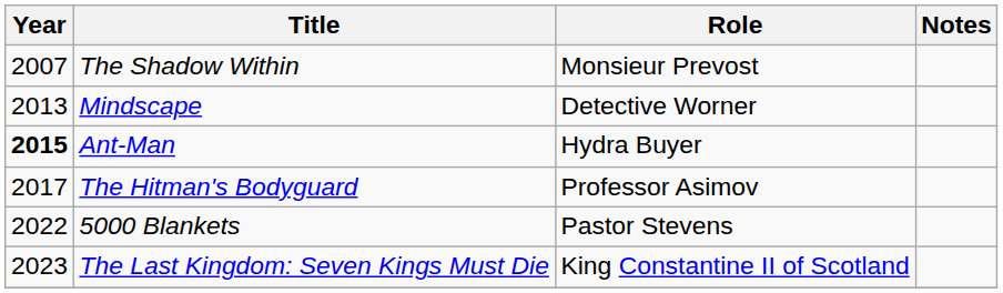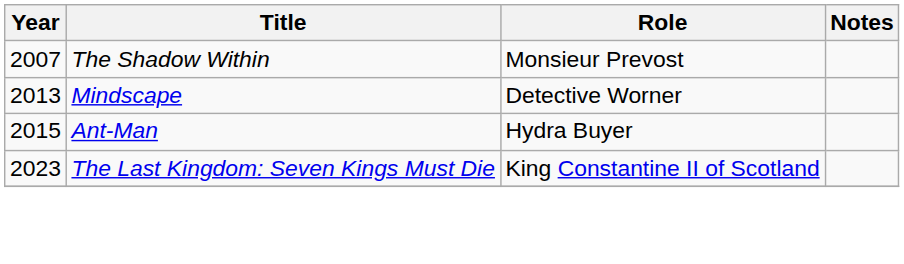Ant-Man | Year: bold -> normal
- row: 2017 | The Hitman's Bodyguard | Professor Asimov
- row: 2022 | 5000 Blankets | Pastor Stevens
